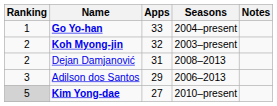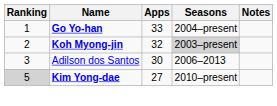Koh Myong-jin | Seasons: no background -> lightgrey background
- row: 2 | Dejan Damjanović | 31 | 2008–2013
Adilson dos Santos | Apps: 29 -> 30
